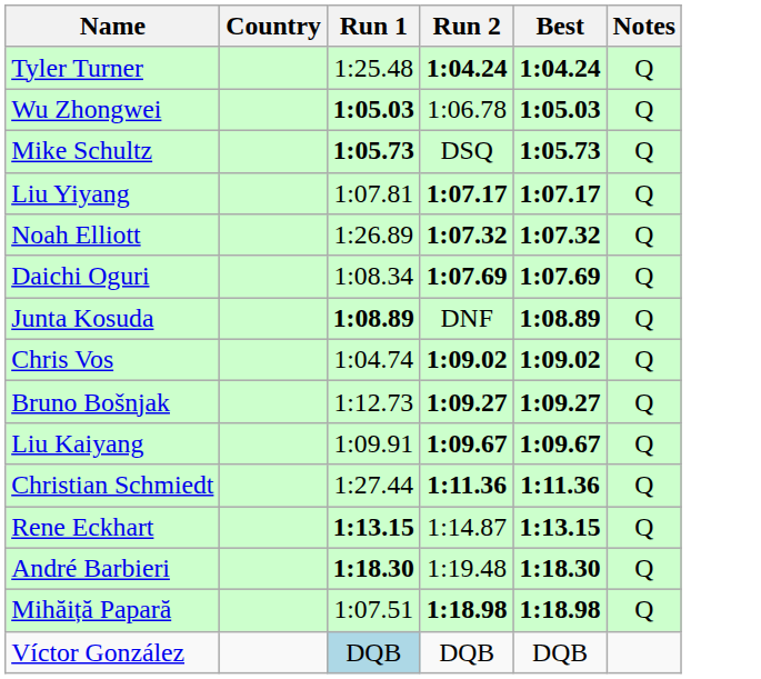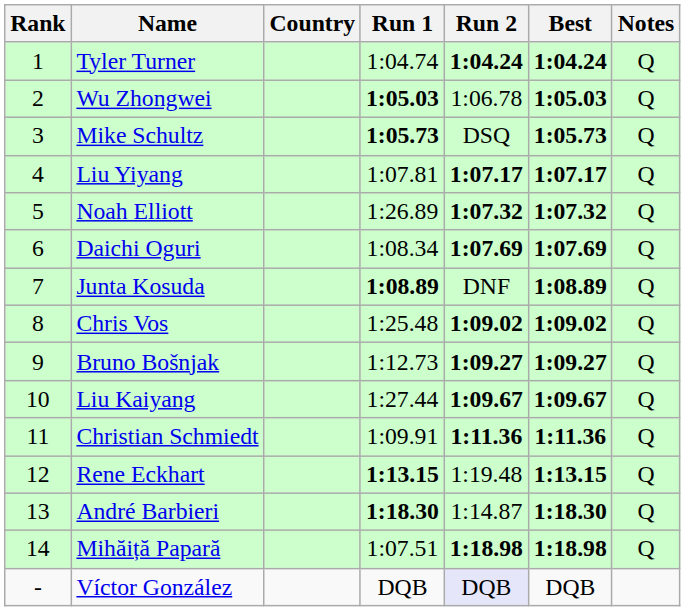+ column: Rank | 1 | 2 | 3 | 4 | 5 | 6 | 7 | 8 | 9 | 10 | 11 | 12 | 13 | 14 | -
Tyler Turner | Run 1: 1:25.48 -> 1:04.74
Chris Vos | Run 1: 1:04.74 -> 1:25.48
Liu Kaiyang | Run 1: 1:09.91 -> 1:27.44
Christian Schmiedt | Run 1: 1:27.44 -> 1:09.91
Rene Eckhart | Run 2: 1:14.87 -> 1:19.48
André Barbieri | Run 2: 1:19.48 -> 1:14.87
Víctor González | Run 1: lightblue background -> no background
Víctor González | Run 2: no background -> lavender background
